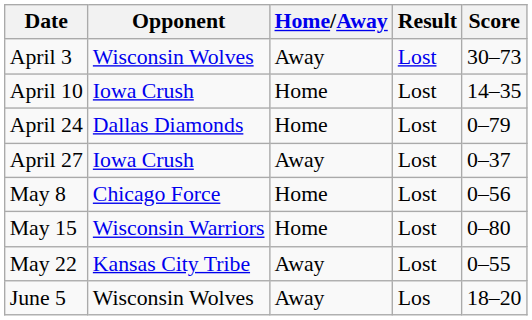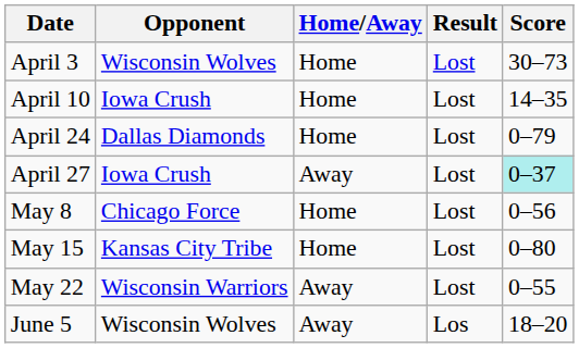April 3 | Home/Away: Away -> Home
April 27 | Score: no background -> paleturquoise background
May 15 | Opponent: Wisconsin Warriors -> Kansas City Tribe
May 22 | Opponent: Kansas City Tribe -> Wisconsin Warriors
